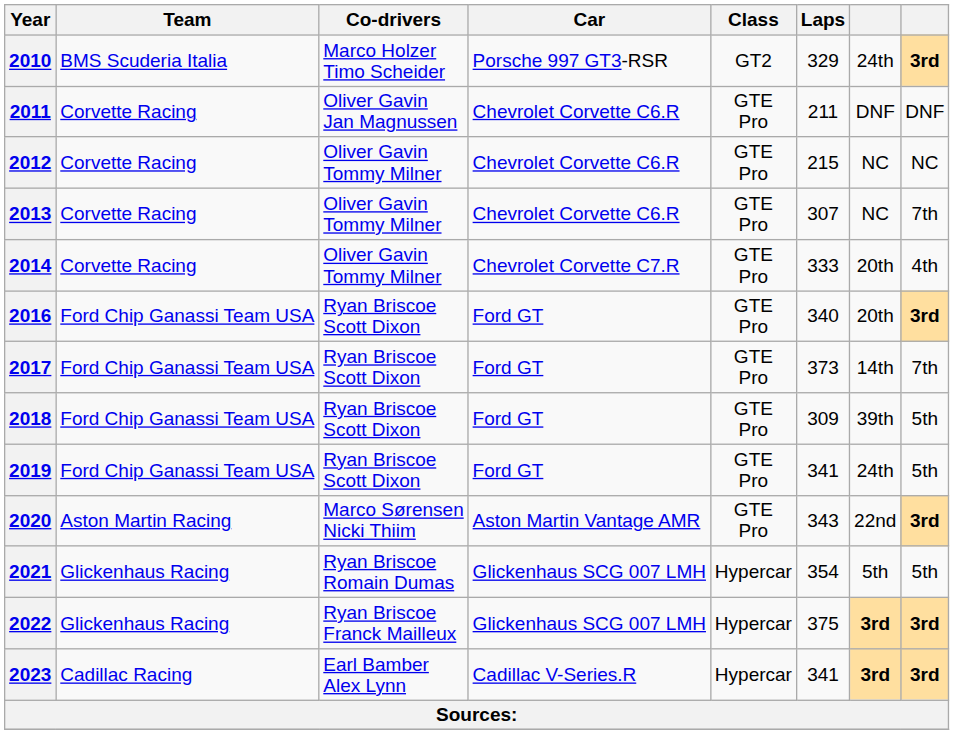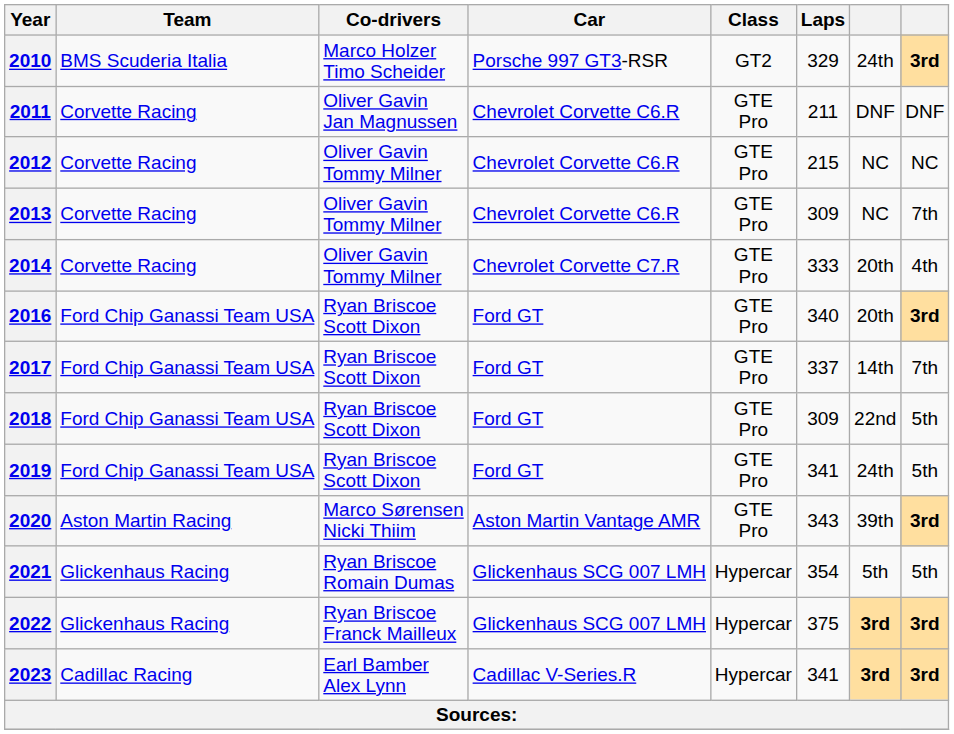2013 | Laps: 307 -> 309
2017 | Laps: 373 -> 337
2018 | column 7: 39th -> 22nd
2020 | column 7: 22nd -> 39th
